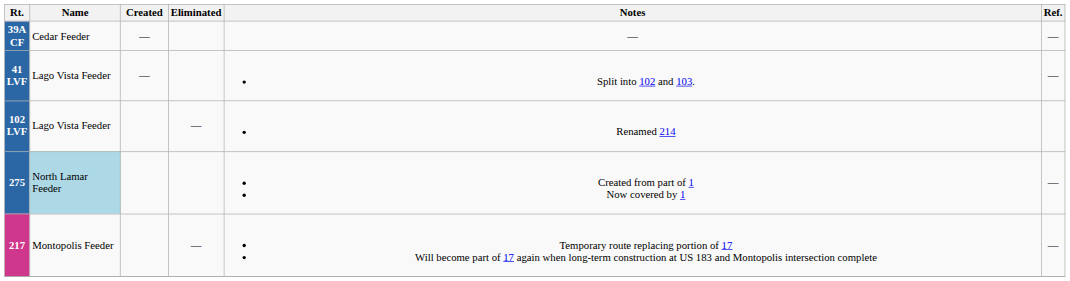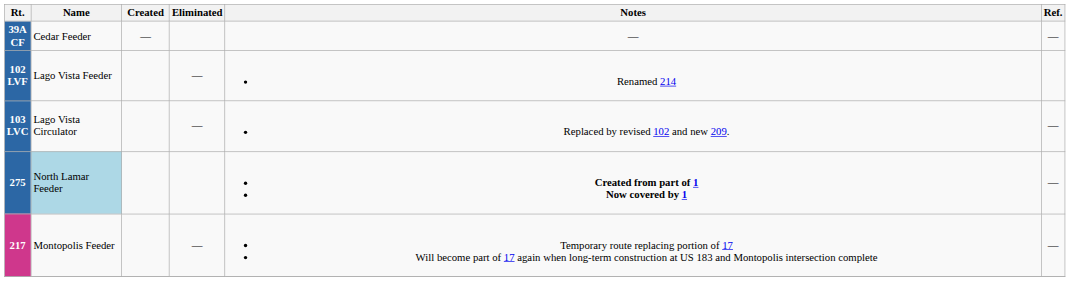- row: 41 LVF | Lago Vista Feeder | — | Split into 102 and 103. | —
+ row: 103 LVC | Lago Vista Circulator | — | Replaced by revised 102 and new 209. | —
275 | Notes: normal -> bold
